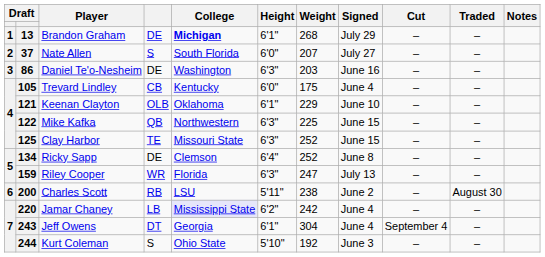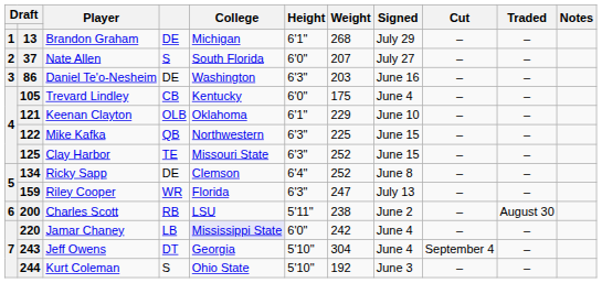13 | College: bold -> normal
220 | Height: 6'2" -> 6'0"
243 | Height: 6'1" -> 5'10"
